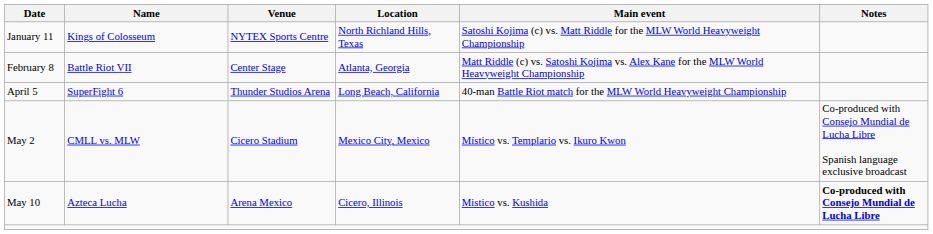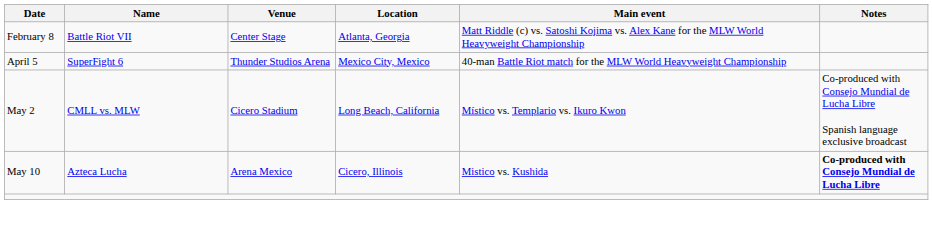- row: January 11 | Kings of Colosseum | NYTEX Sports Centre | North Richland Hills, Texas | Satoshi Kojima (c) vs. Matt Riddle for the MLW World Heavyweight Championship
April 5 | Location: Long Beach, California -> Mexico City, Mexico
May 2 | Location: Mexico City, Mexico -> Long Beach, California
